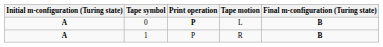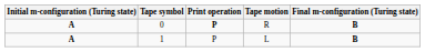0 | Tape motion: L -> R
1 | Tape motion: R -> L
